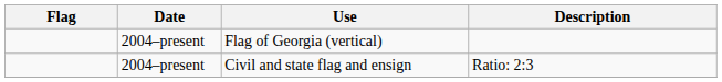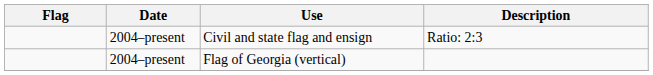rows swapped: Civil and state flag and ensign <-> Flag of Georgia (vertical)
